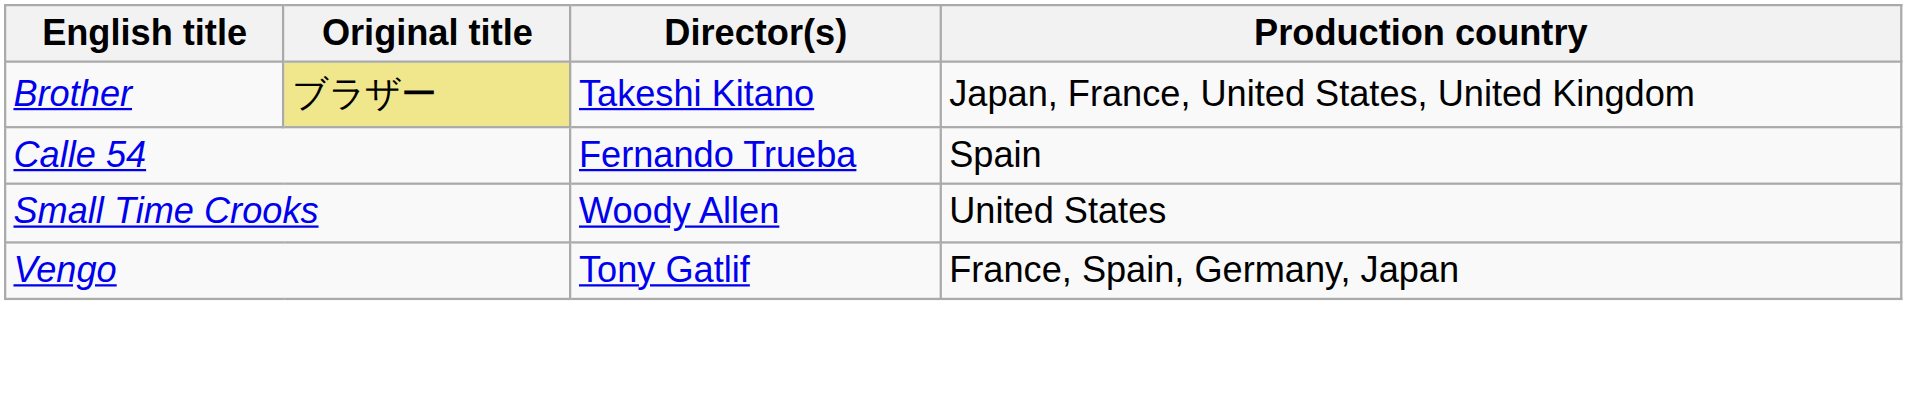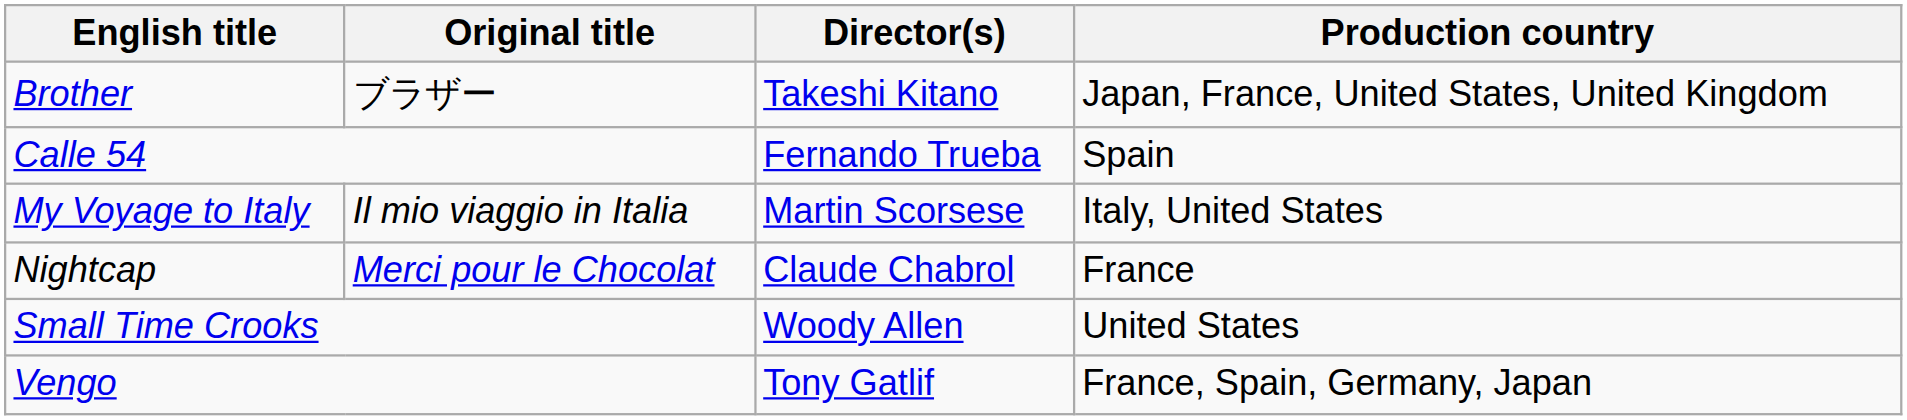Brother | Original title: khaki background -> no background
+ row: My Voyage to Italy | Il mio viaggio in Italia | Martin Scorsese | Italy, United States
+ row: Nightcap | Merci pour le Chocolat | Claude Chabrol | France
